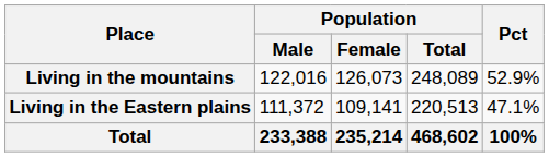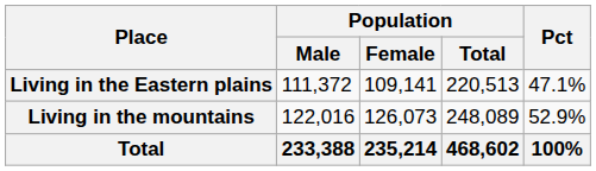rows swapped: Living in the Eastern plains <-> Living in the mountains
